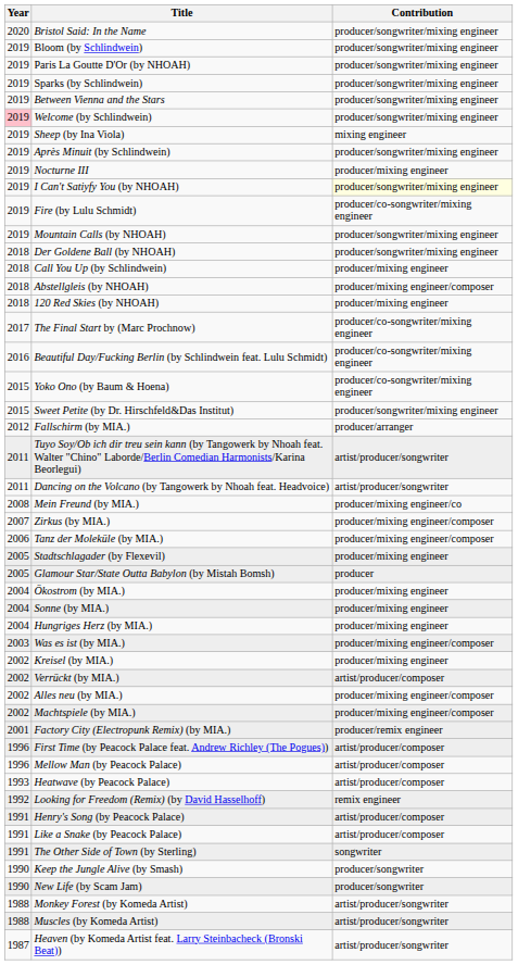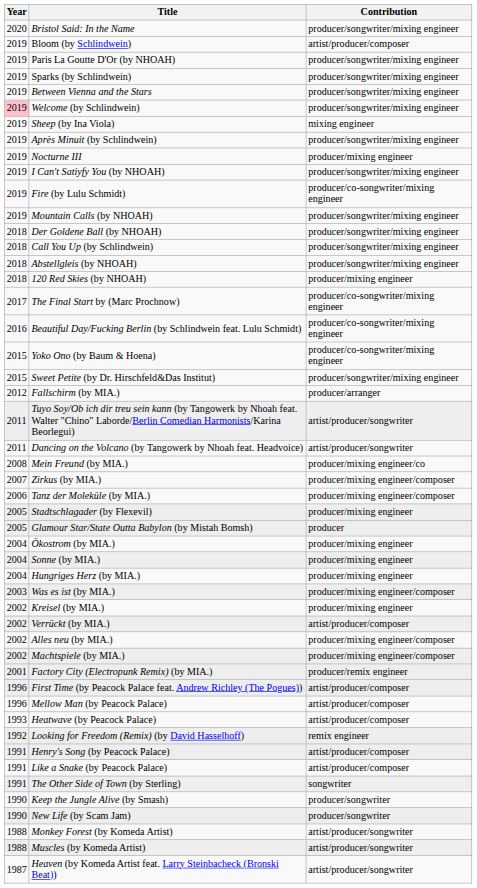Bloom (by Schlindwein) | Contribution: producer/songwriter/mixing engineer -> artist/producer/composer
I Can't Satiyfy You (by NHOAH) | Contribution: lightyellow background -> no background
Call You Up (by Schlindwein) | Contribution: producer/mixing engineer -> producer/songwriter/mixing engineer
Abstellgleis (by NHOAH) | Contribution: producer/mixing engineer/composer -> producer/songwriter/mixing engineer
